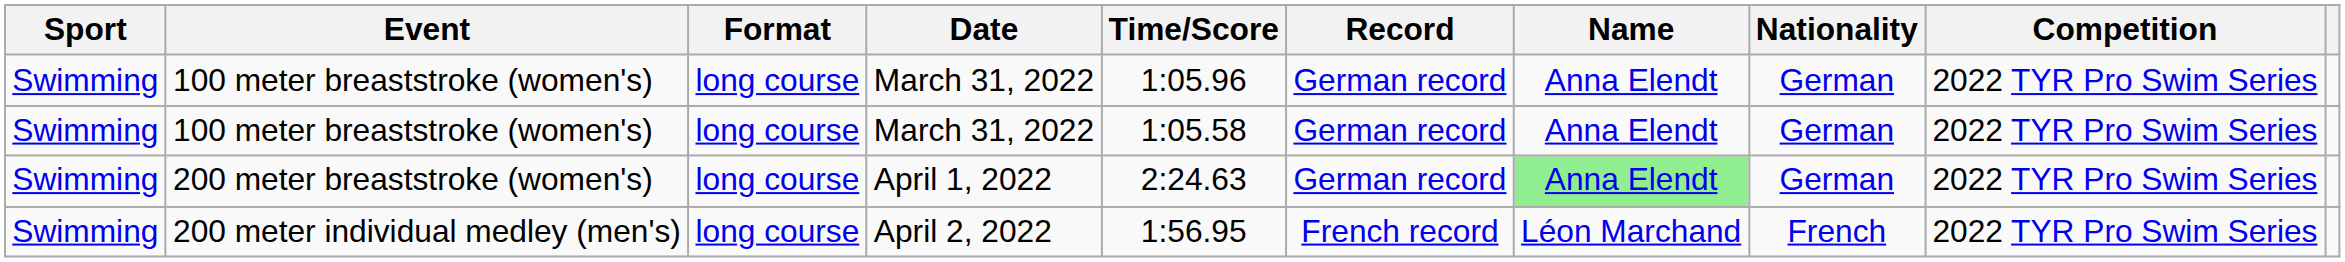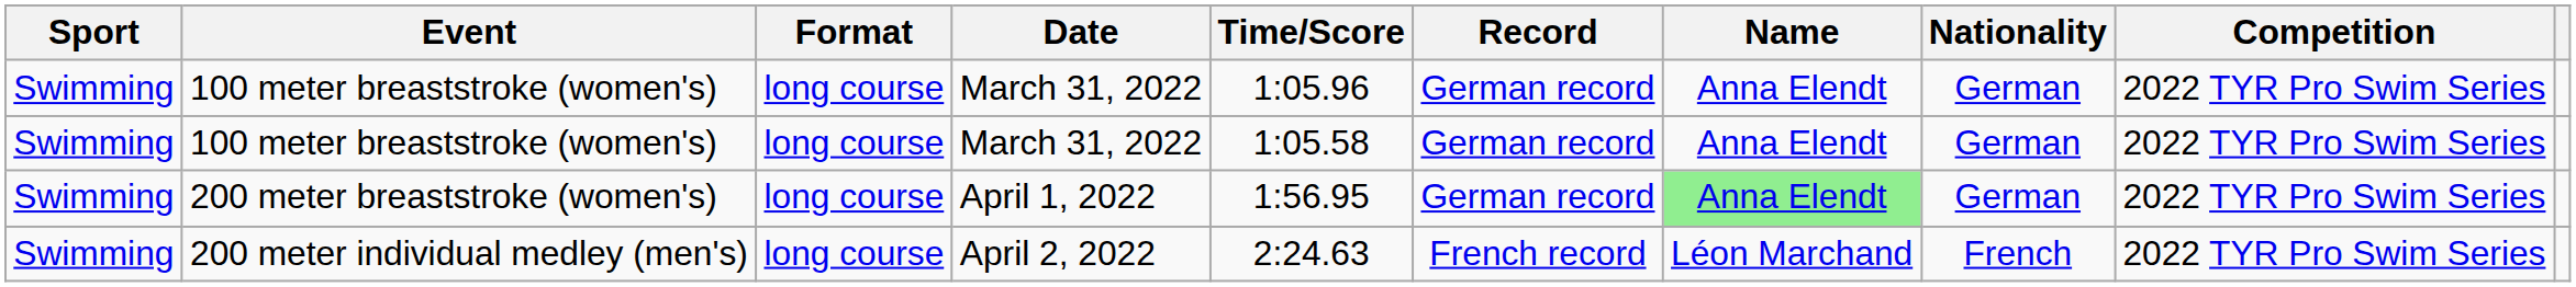200 meter breaststroke (women's) | Time/Score: 2:24.63 -> 1:56.95
200 meter individual medley (men's) | Time/Score: 1:56.95 -> 2:24.63
